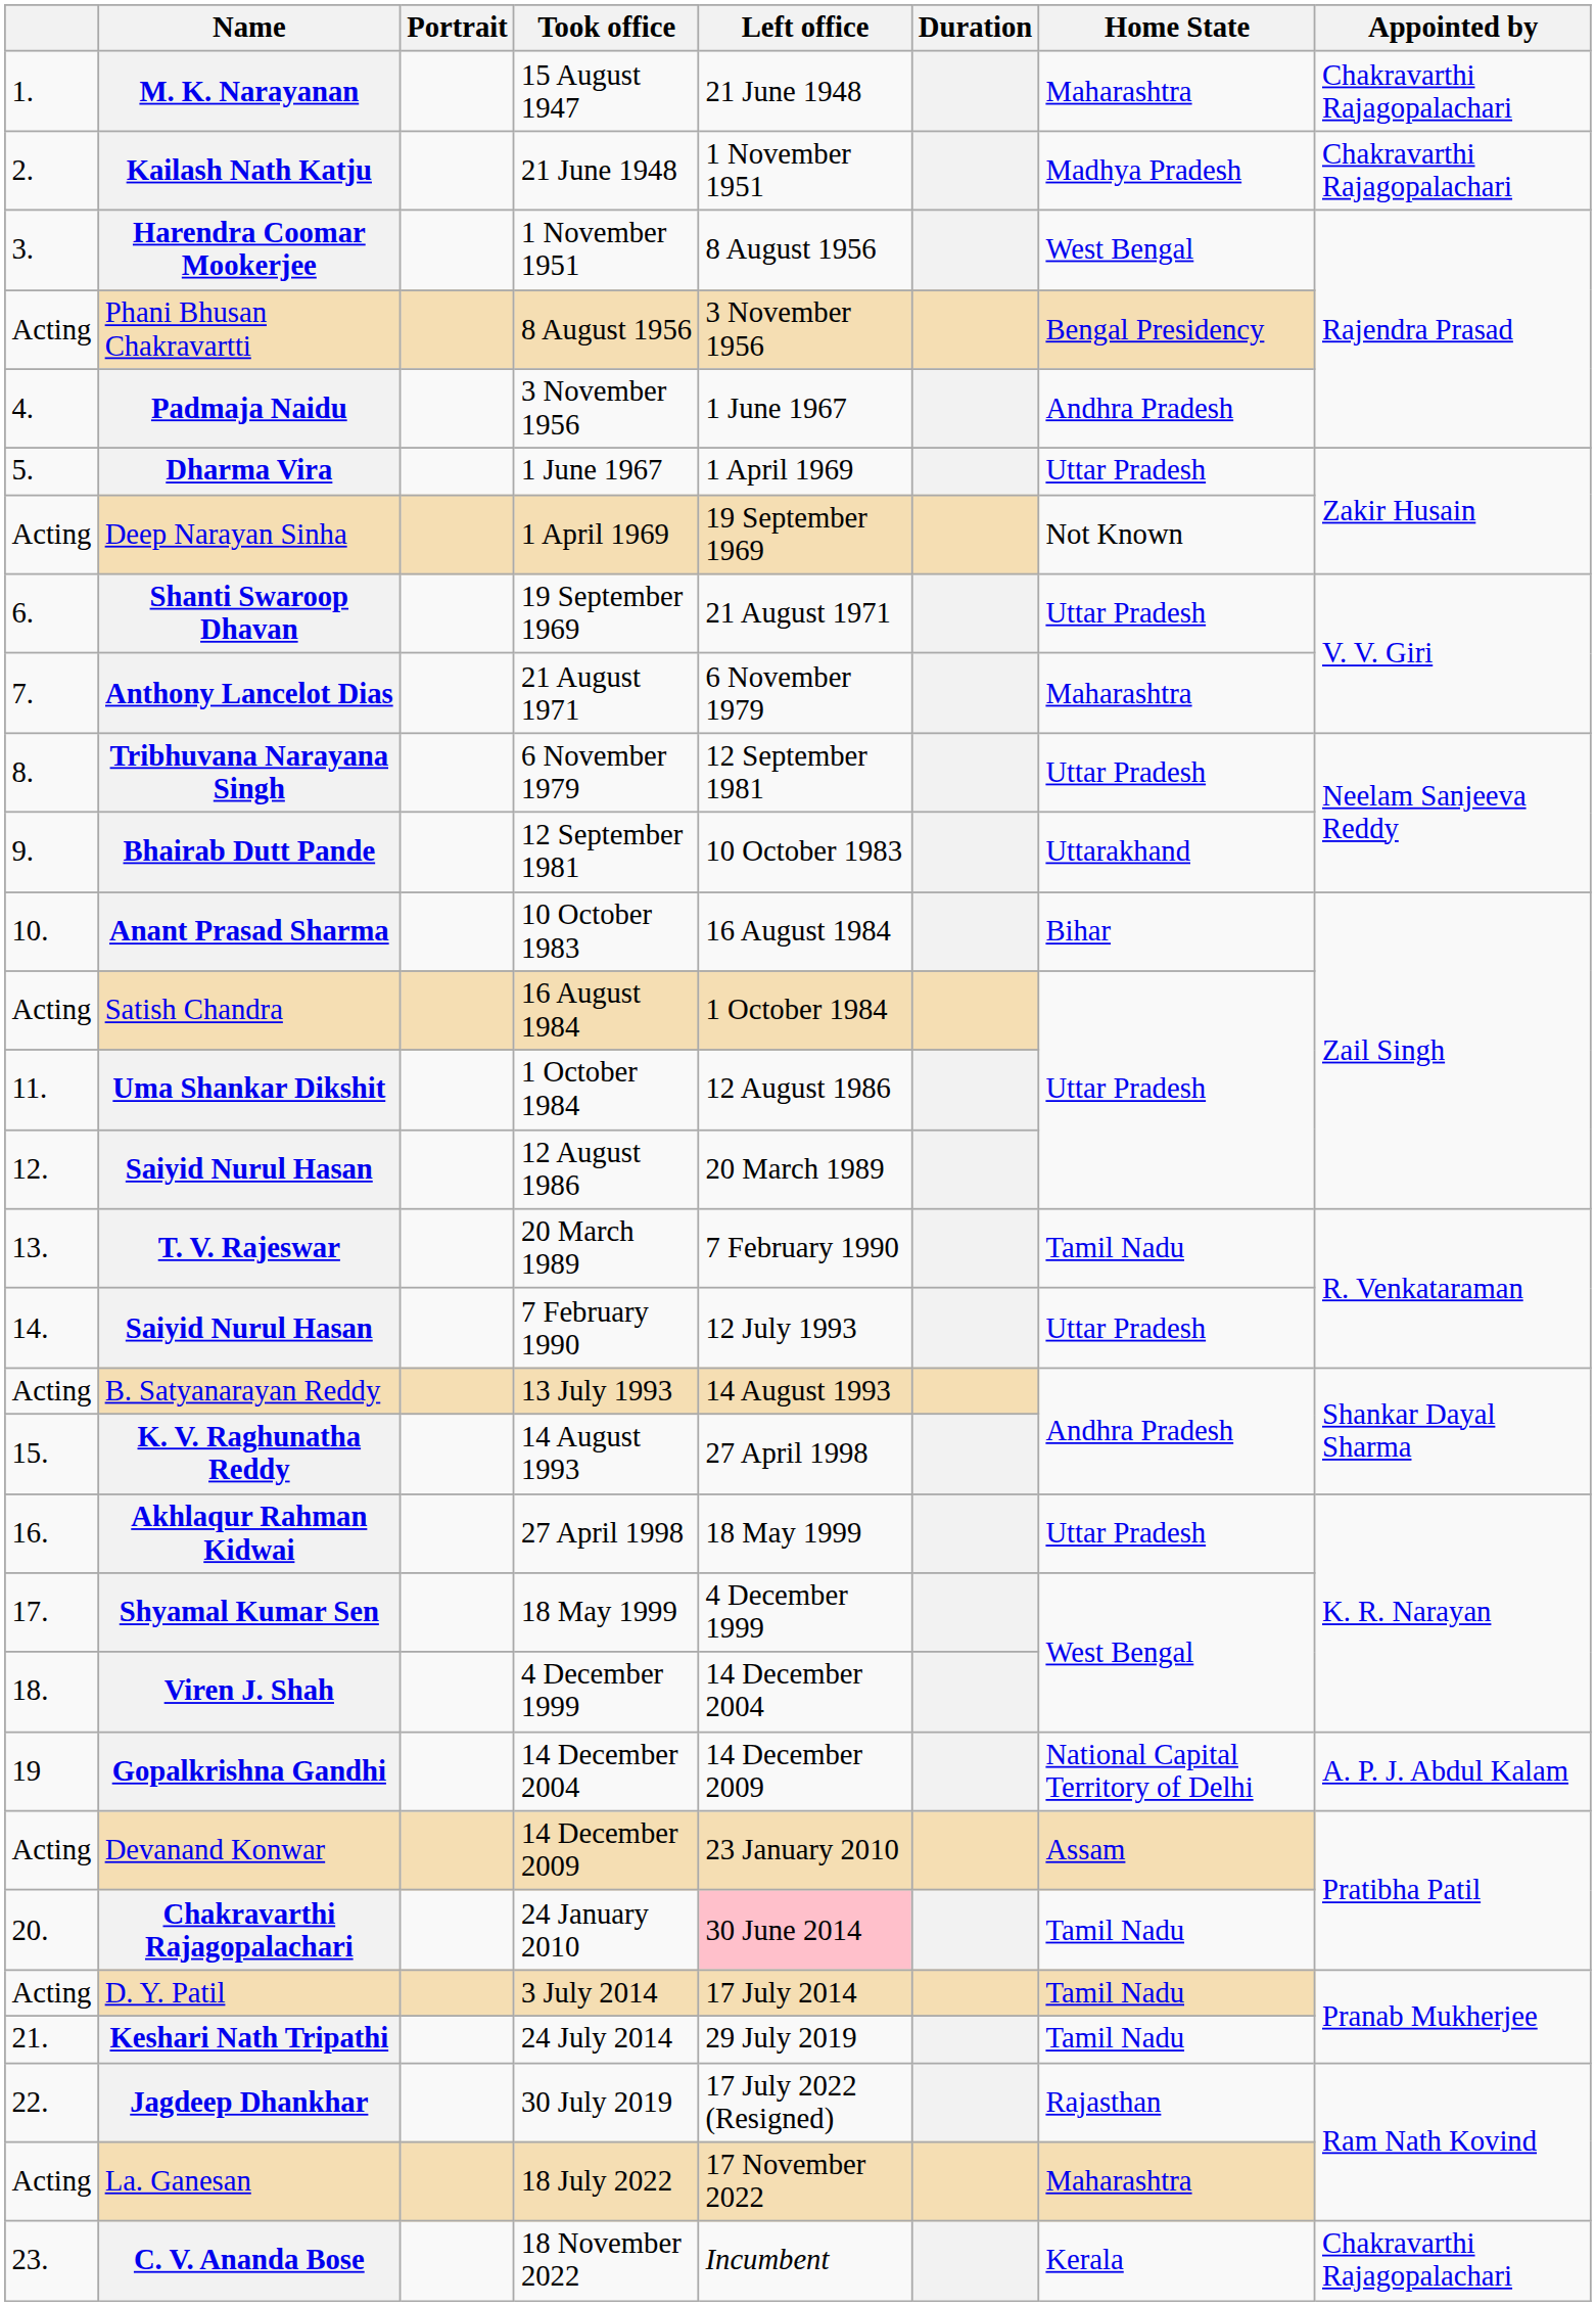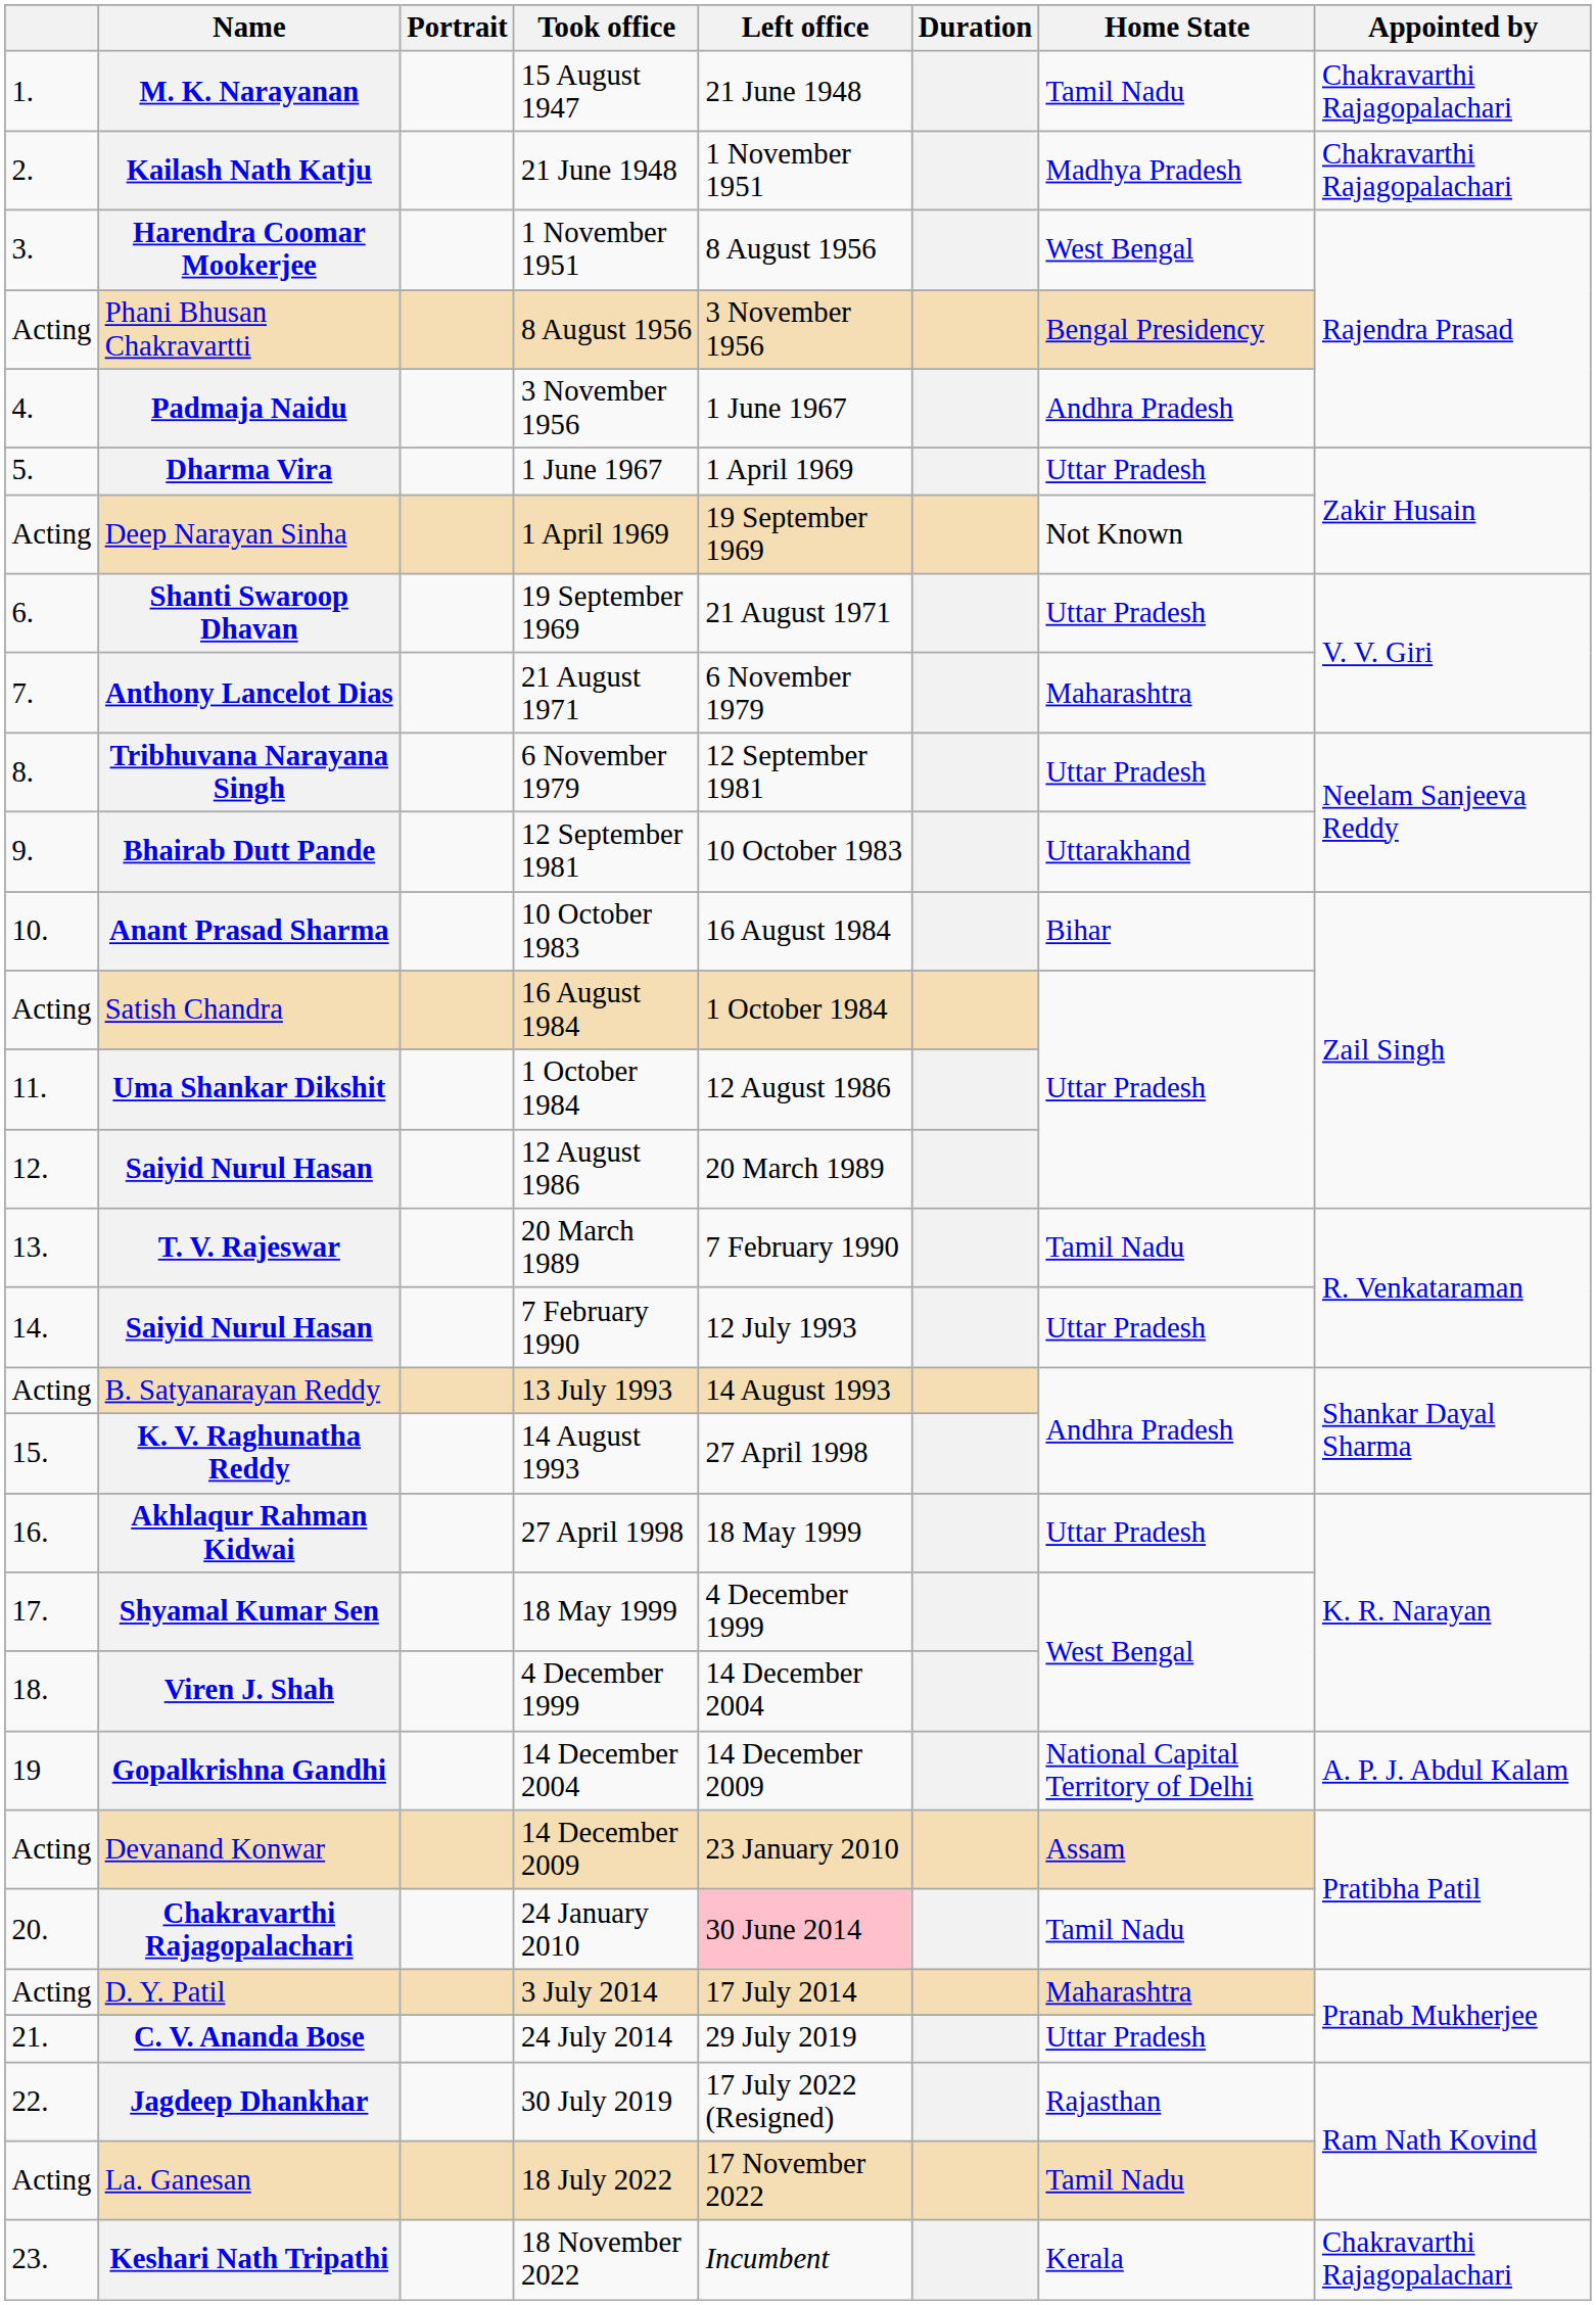15 August 1947 | Home State: Maharashtra -> Tamil Nadu
3 July 2014 | Home State: Tamil Nadu -> Maharashtra
24 July 2014 | Name: Keshari Nath Tripathi -> C. V. Ananda Bose
24 July 2014 | Home State: Tamil Nadu -> Uttar Pradesh
18 July 2022 | Home State: Maharashtra -> Tamil Nadu
18 November 2022 | Name: C. V. Ananda Bose -> Keshari Nath Tripathi
